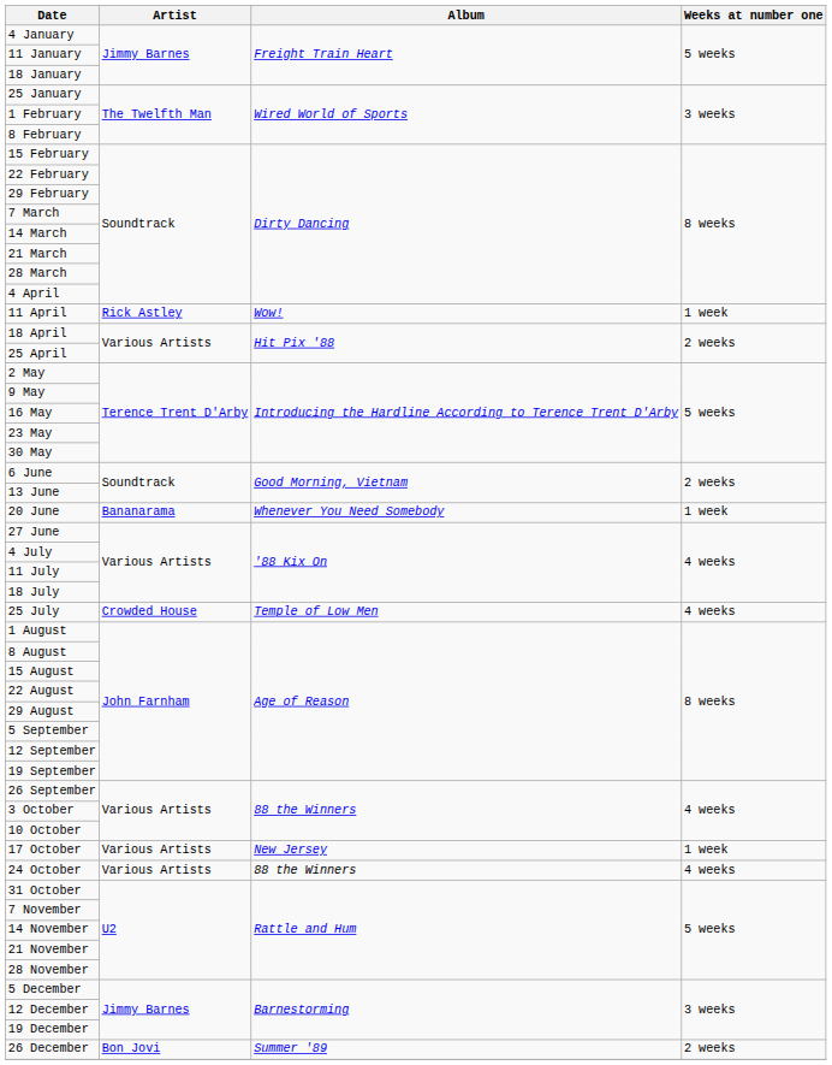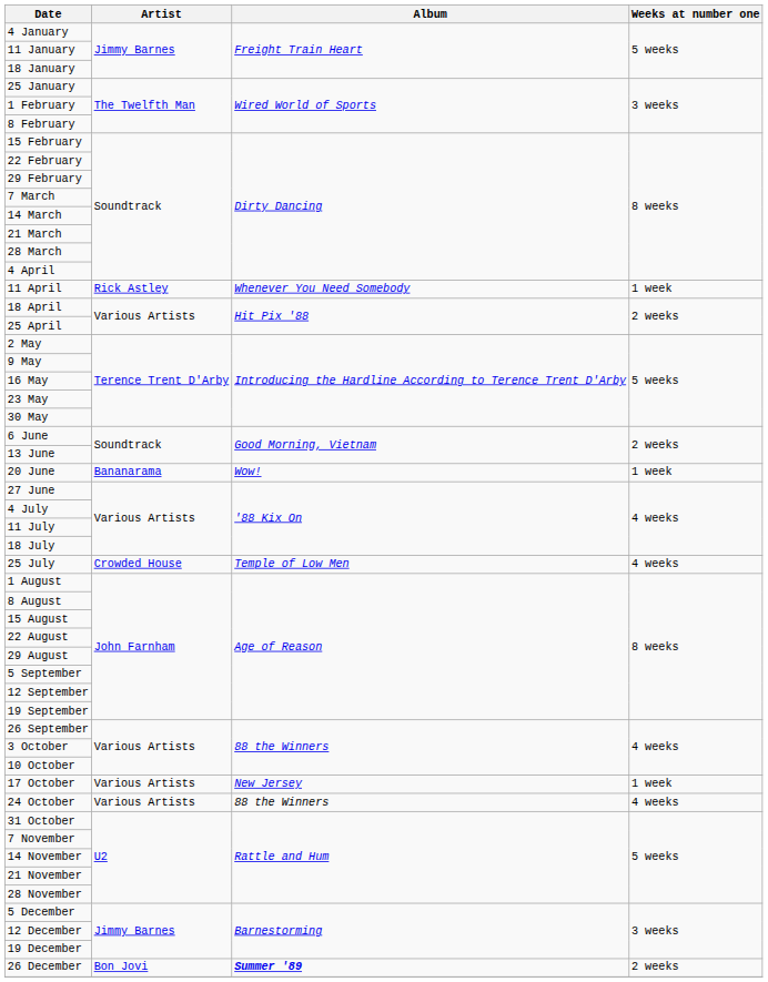11 April | Album: Wow! -> Whenever You Need Somebody
20 June | Album: Whenever You Need Somebody -> Wow!
26 December | Album: normal -> bold
